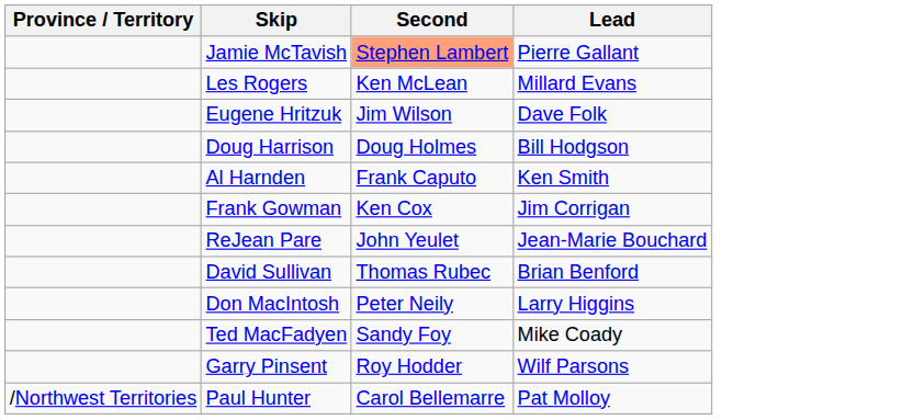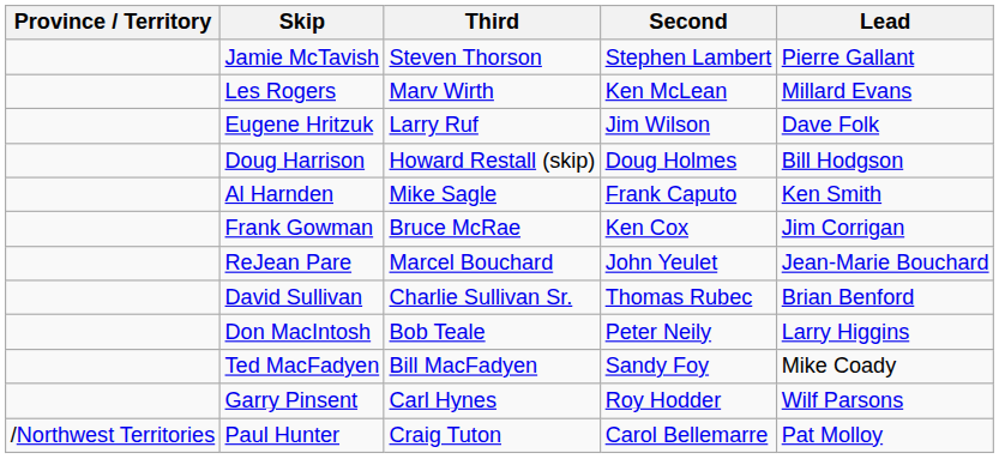+ column: Third | Steven Thorson | Marv Wirth | Larry Ruf | Howard Restall (skip) | Mike Sagle | Bruce McRae | Marcel Bouchard | Charlie Sullivan Sr. | Bob Teale | Bill MacFadyen | Carl Hynes | Craig Tuton
Jamie McTavish | Second: lightsalmon background -> no background
